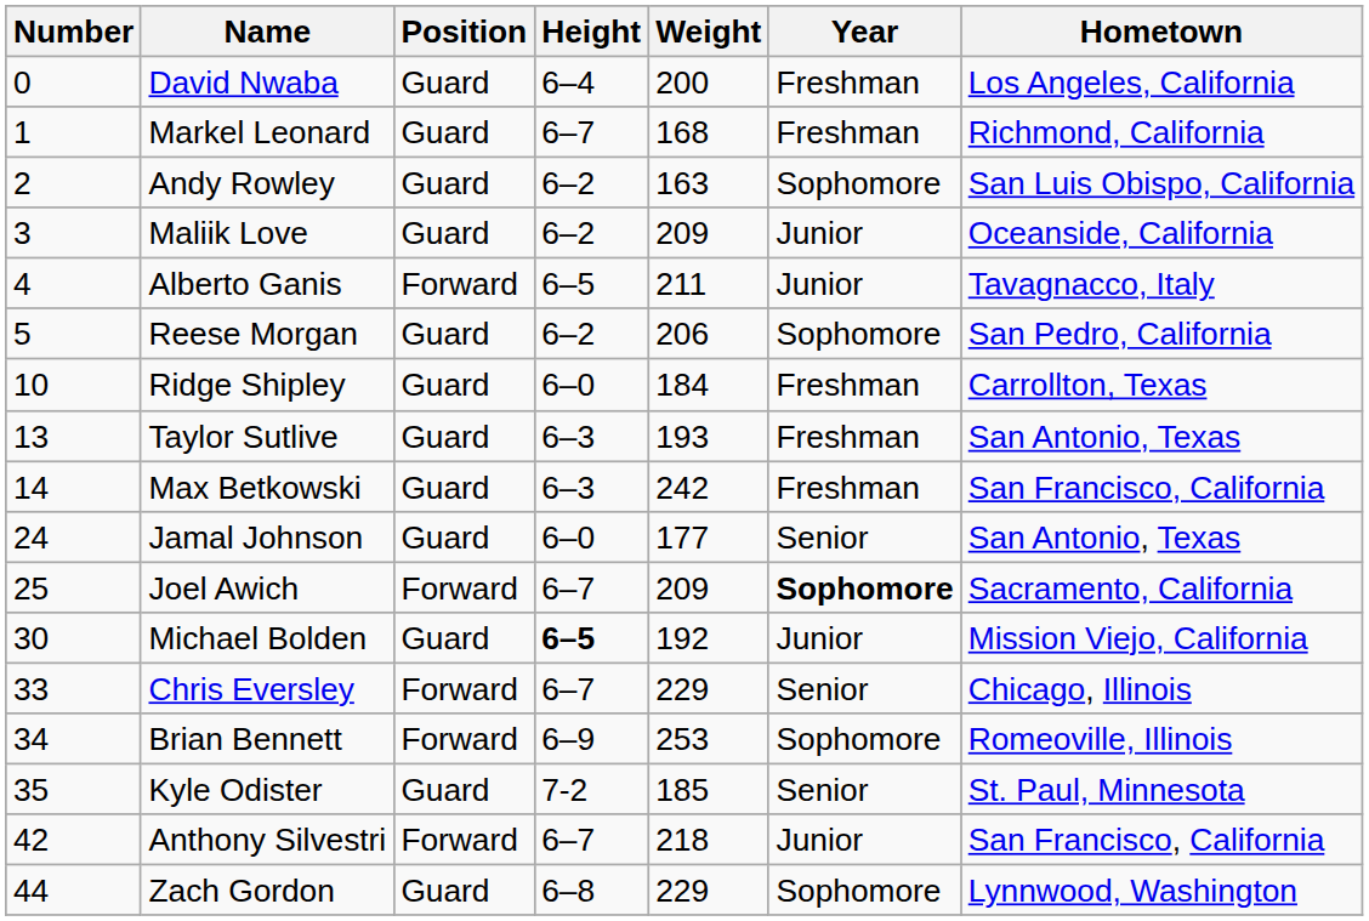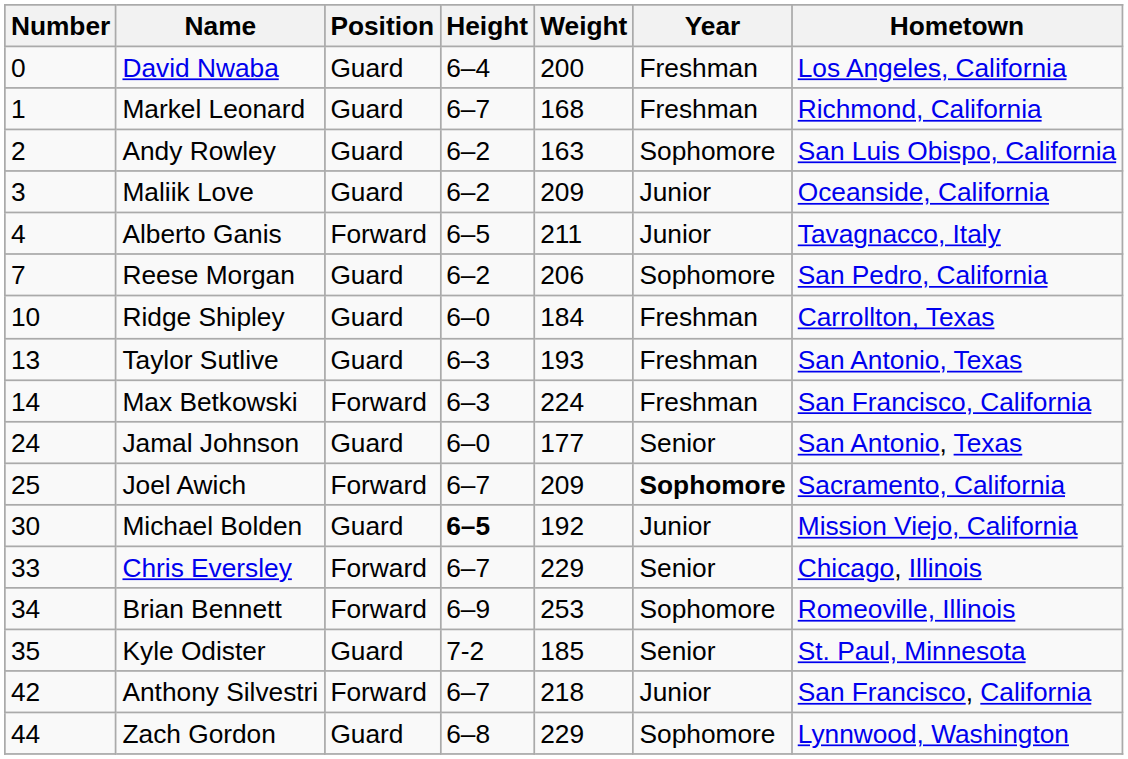Reese Morgan | Number: 5 -> 7
Max Betkowski | Position: Guard -> Forward
Max Betkowski | Weight: 242 -> 224
